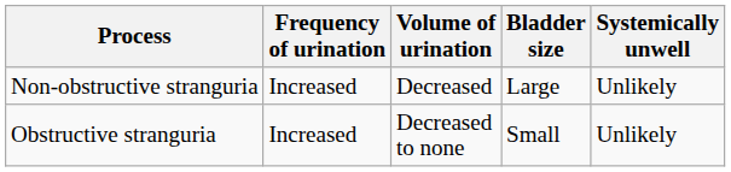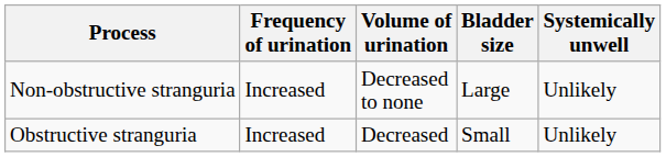Non-obstructive stranguria | Volume of urination: Decreased -> Decreased to none
Obstructive stranguria | Volume of urination: Decreased to none -> Decreased
